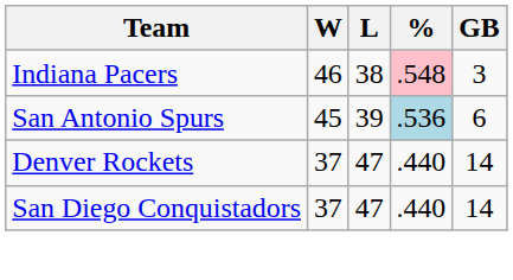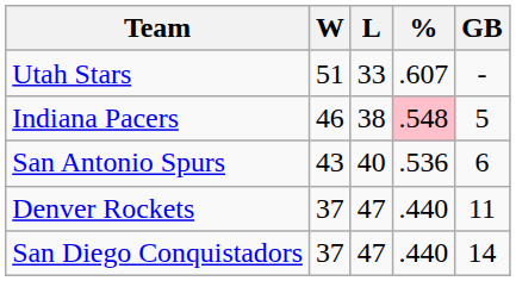+ row: Utah Stars | 51 | 33 | .607 | -
Indiana Pacers | GB: 3 -> 5
San Antonio Spurs | W: 45 -> 43
San Antonio Spurs | L: 39 -> 40
San Antonio Spurs | %: lightblue background -> no background
Denver Rockets | GB: 14 -> 11
